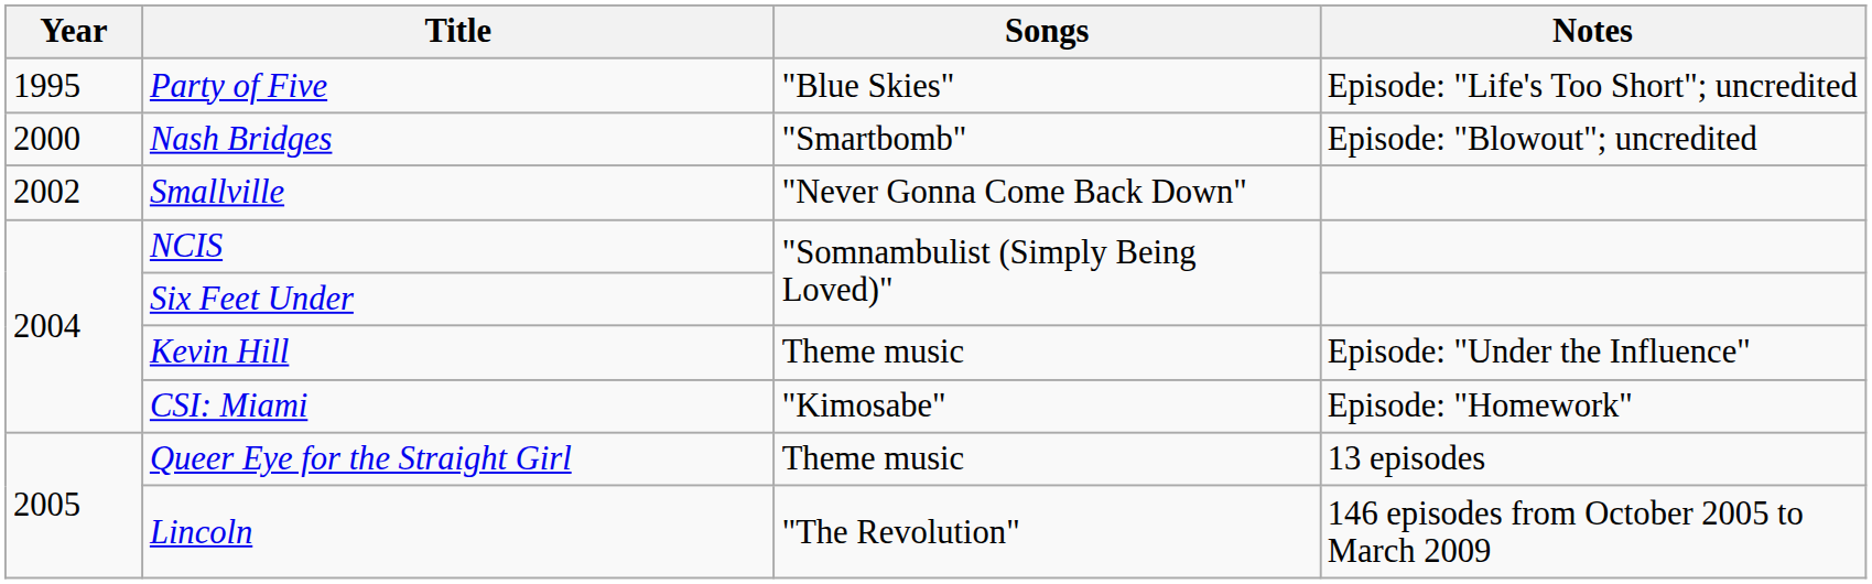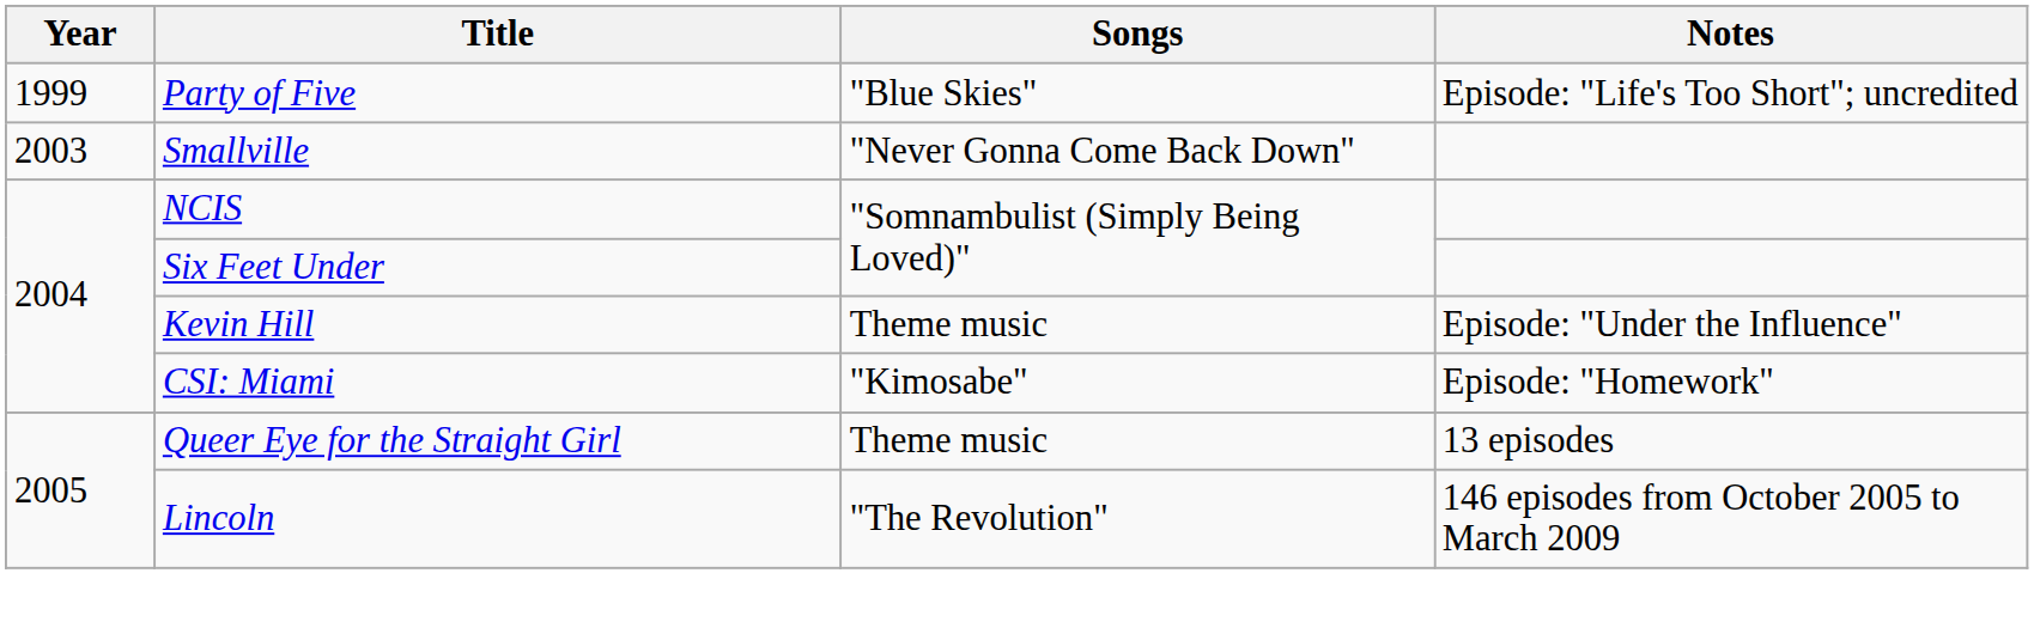Party of Five | Year: 1995 -> 1999
- row: 2000 | Nash Bridges | "Smartbomb" | Episode: "Blowout"; uncredited
Smallville | Year: 2002 -> 2003
